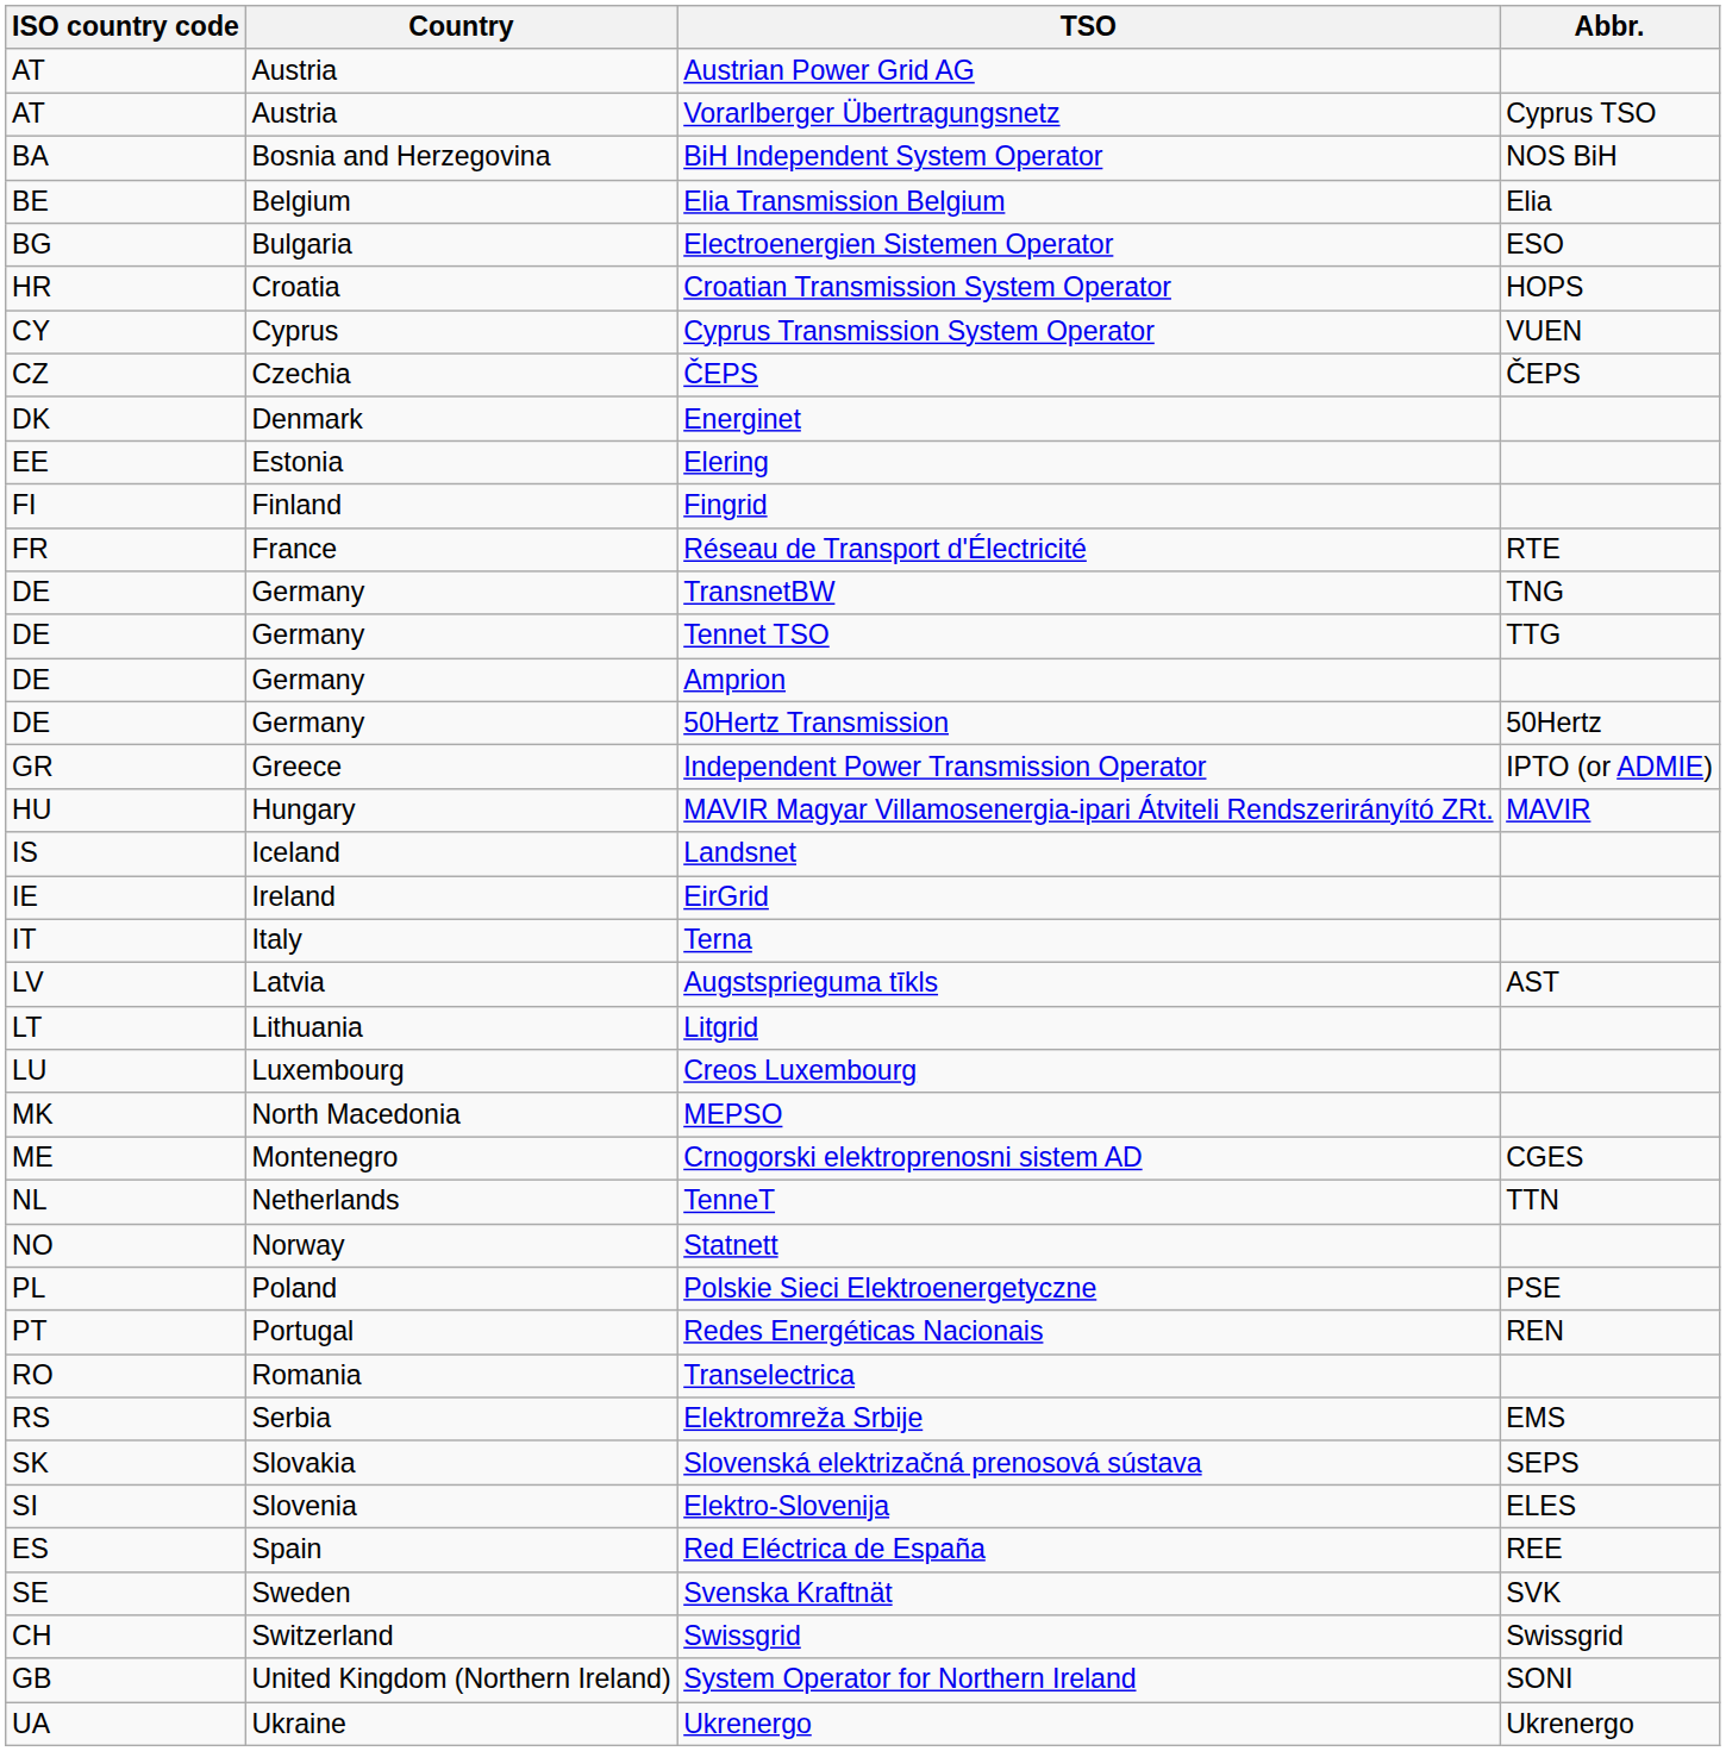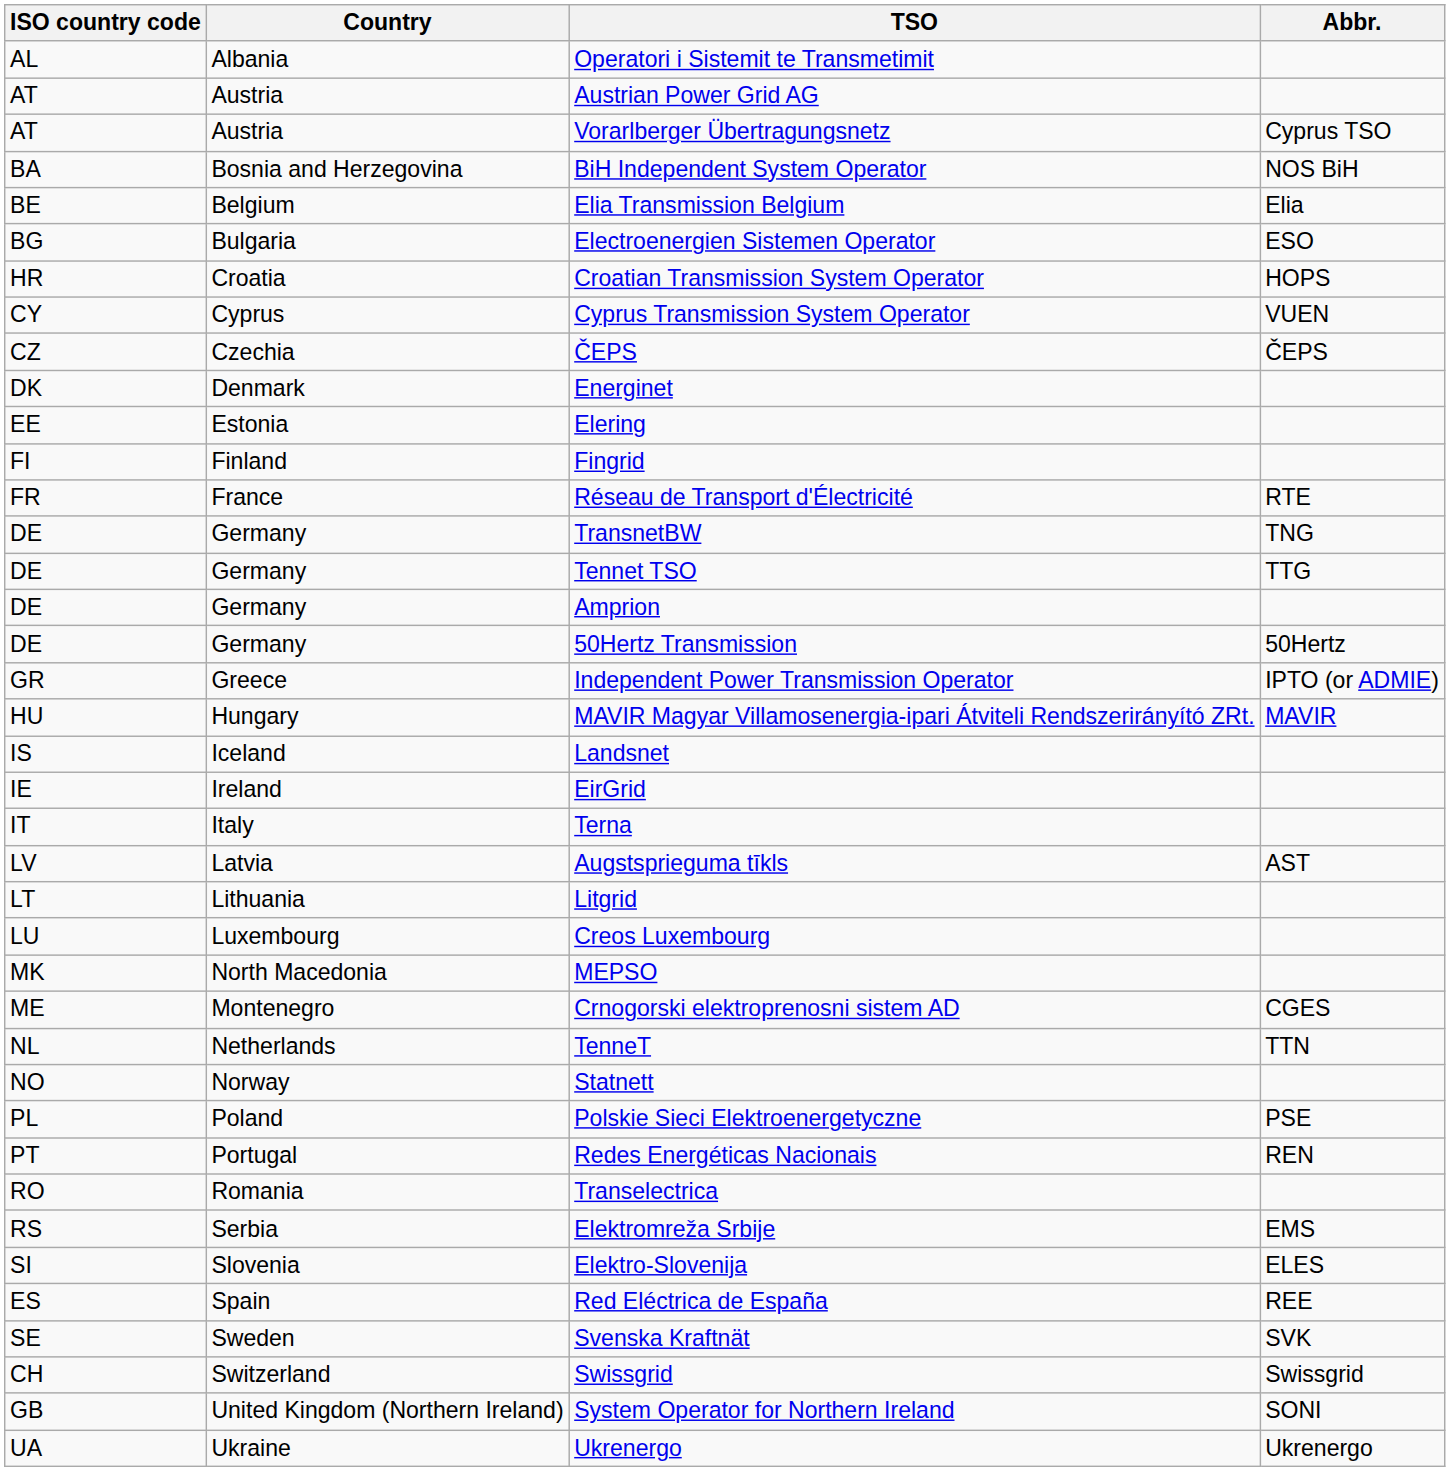+ row: AL | Albania | Operatori i Sistemit te Transmetimit
- row: SK | Slovakia | Slovenská elektrizačná prenosová sústava | SEPS
